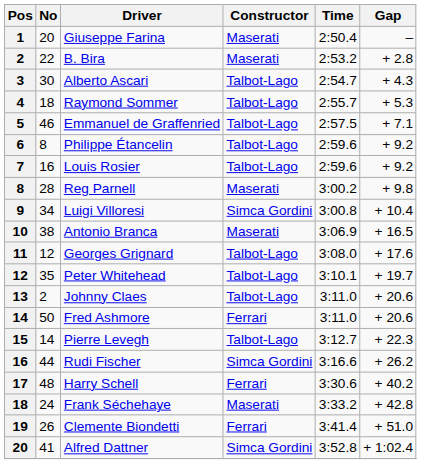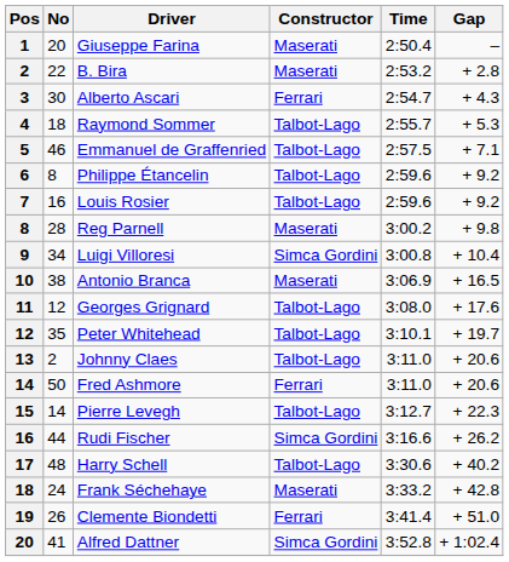Alberto Ascari | Constructor: Talbot-Lago -> Ferrari
Harry Schell | Constructor: Ferrari -> Talbot-Lago
